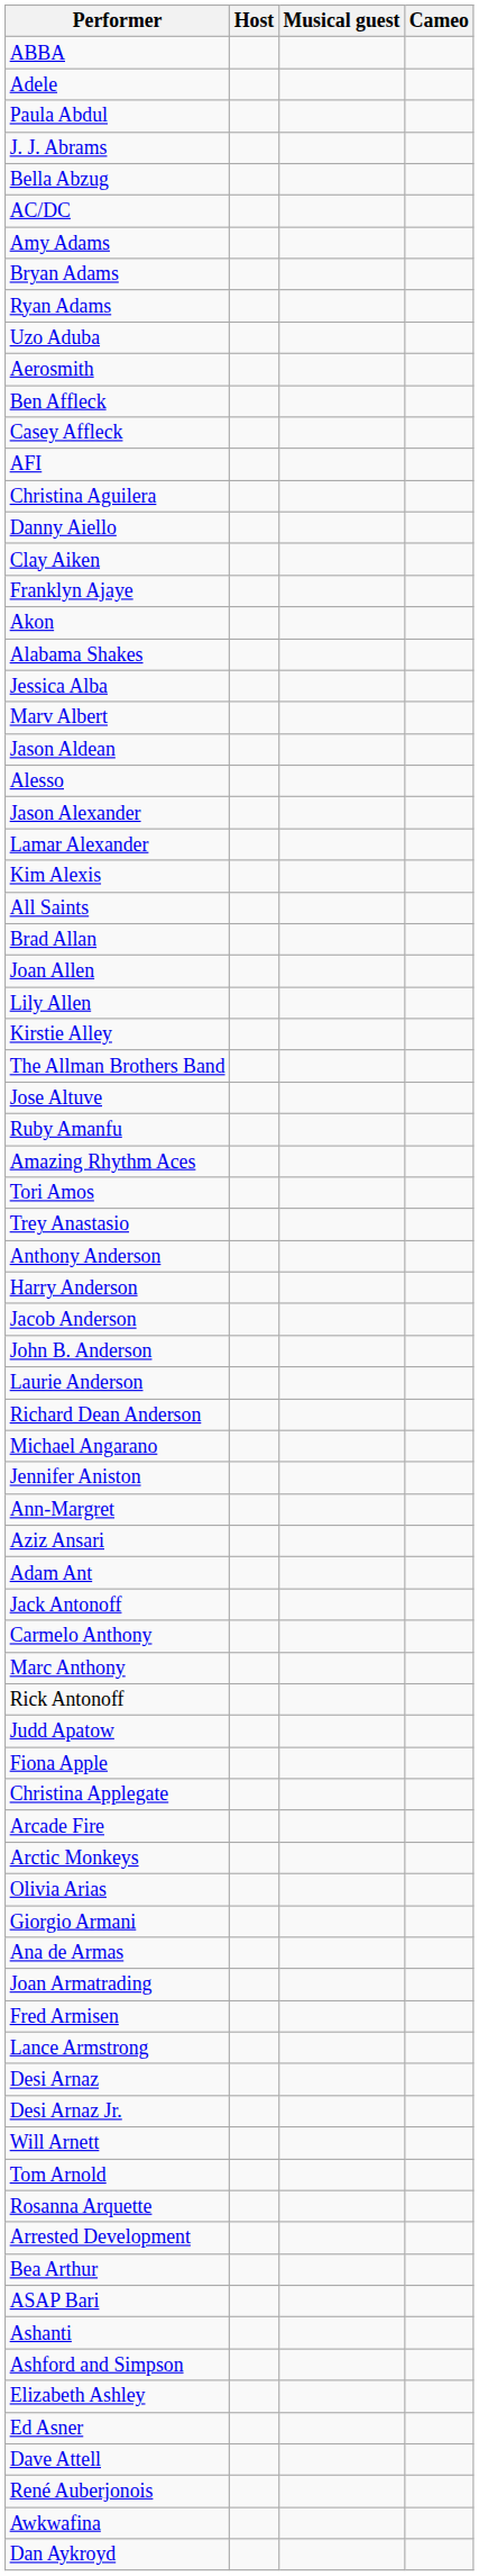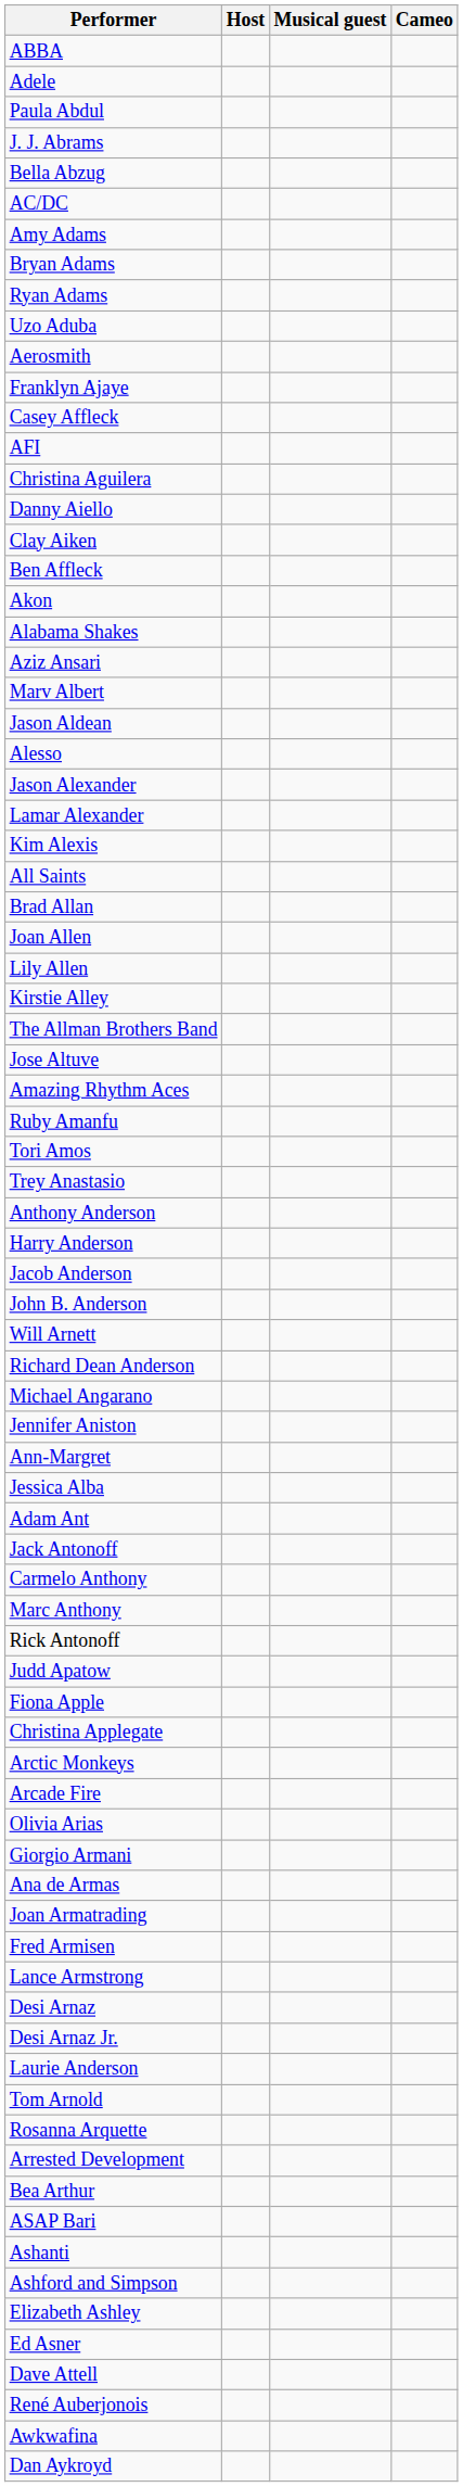rows swapped: Ben Affleck <-> Franklyn Ajaye
rows swapped: Jessica Alba <-> Aziz Ansari
rows swapped: Ruby Amanfu <-> Amazing Rhythm Aces
rows swapped: Laurie Anderson <-> Will Arnett
rows swapped: Arcade Fire <-> Arctic Monkeys
